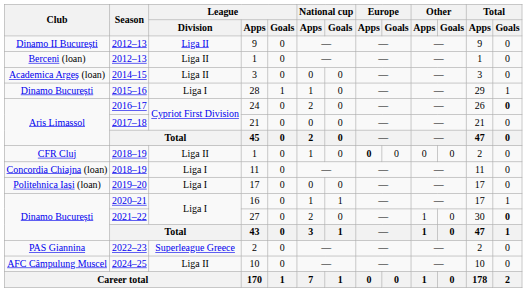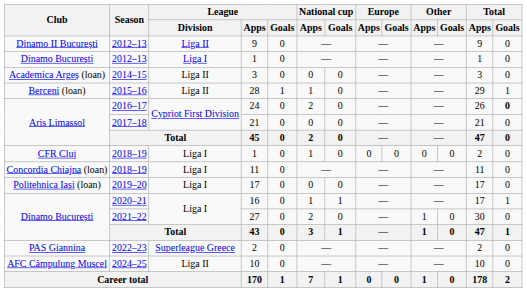2012–13 / 1 | Club: Berceni (loan) -> Dinamo București
2012–13 / 1 | League / Division: Liga II -> Liga I
28 | Club: Dinamo București -> Berceni (loan)
28 | League / Division: Liga I -> Liga II
2018–19 / 1 | League / Division: Liga II -> Liga I
2018–19 / 1 | Europe / Apps: bold -> normal
27 | Total / Goals: bold -> normal
